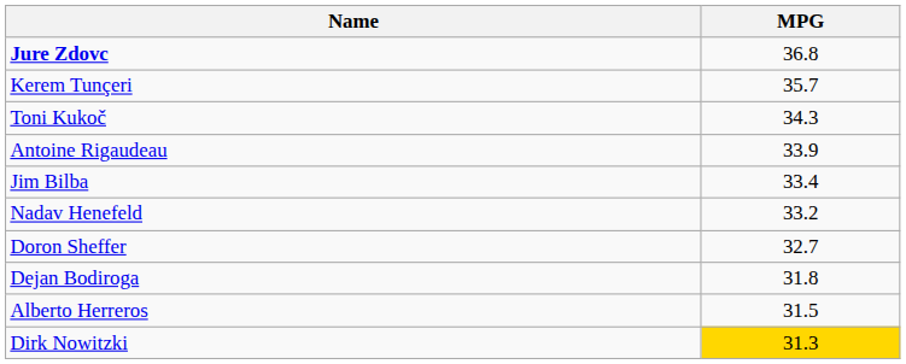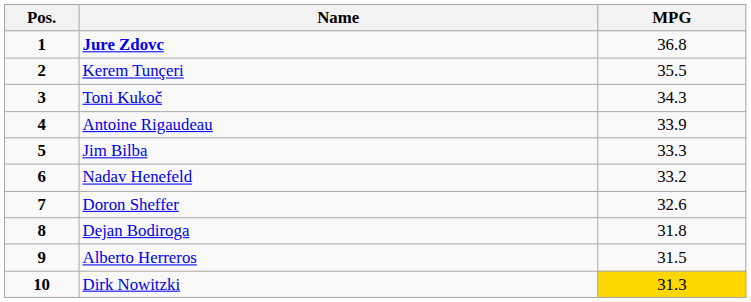+ column: Pos. | 1 | 2 | 3 | 4 | 5 | 6 | 7 | 8 | 9 | 10
Kerem Tunçeri | MPG: 35.7 -> 35.5
Jim Bilba | MPG: 33.4 -> 33.3
Doron Sheffer | MPG: 32.7 -> 32.6
